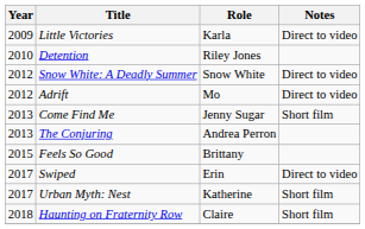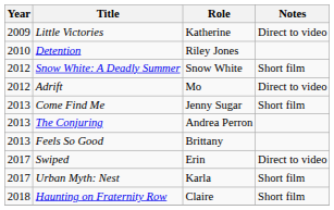Little Victories | Role: Karla -> Katherine
Snow White: A Deadly Summer | Notes: Direct to video -> Short film
Feels So Good | Year: 2015 -> 2013
Urban Myth: Nest | Role: Katherine -> Karla
